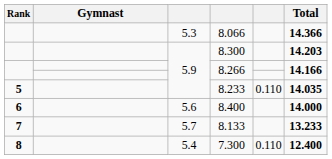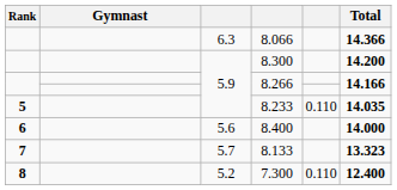8.066 | column 3: 5.3 -> 6.3
8.300 | Total: 14.203 -> 14.200
8.133 | Total: 13.233 -> 13.323
7.300 | column 3: 5.4 -> 5.2
